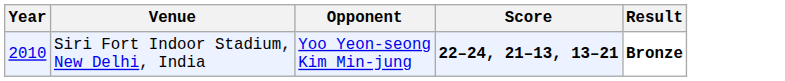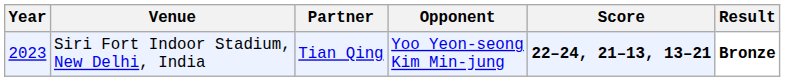+ column: Partner | Tian Qing
Siri Fort Indoor Stadium, New Delhi, India | Year: 2010 -> 2023
